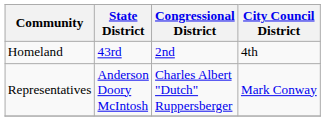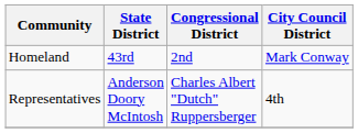Homeland | City Council District: 4th -> Mark Conway
Representatives | City Council District: Mark Conway -> 4th
